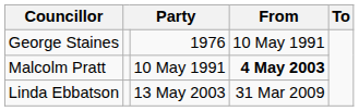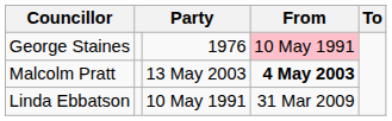George Staines | From: no background -> pink background
Malcolm Pratt | column 3: 10 May 1991 -> 13 May 2003
Linda Ebbatson | column 3: 13 May 2003 -> 10 May 1991
